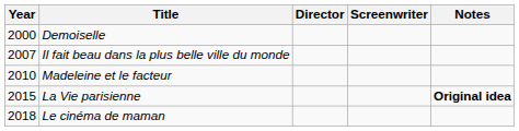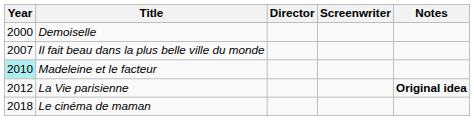Madeleine et le facteur | Year: no background -> paleturquoise background
La Vie parisienne | Year: 2015 -> 2012
